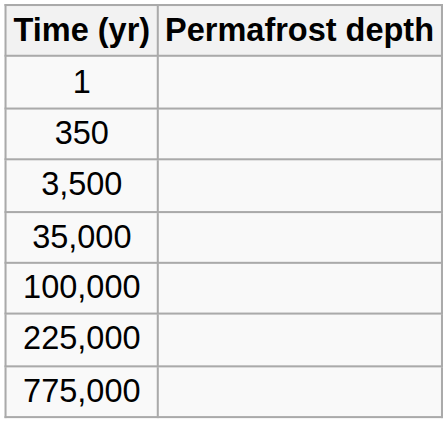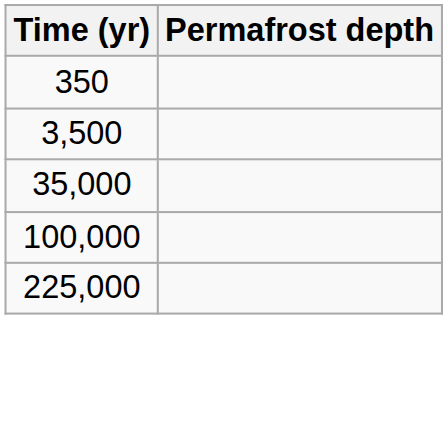- row: 1
- row: 775,000
